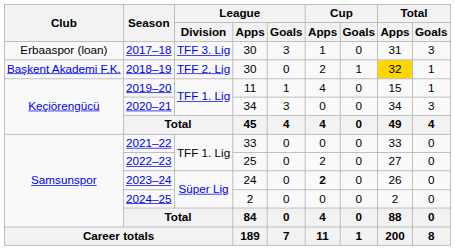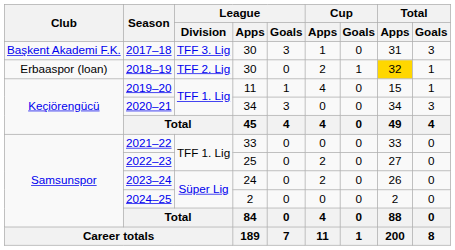2017–18 | Club: Erbaaspor (loan) -> Başkent Akademi F.K.
2018–19 | Club: Başkent Akademi F.K. -> Erbaaspor (loan)
2023–24 | Cup / Apps: bold -> normal
